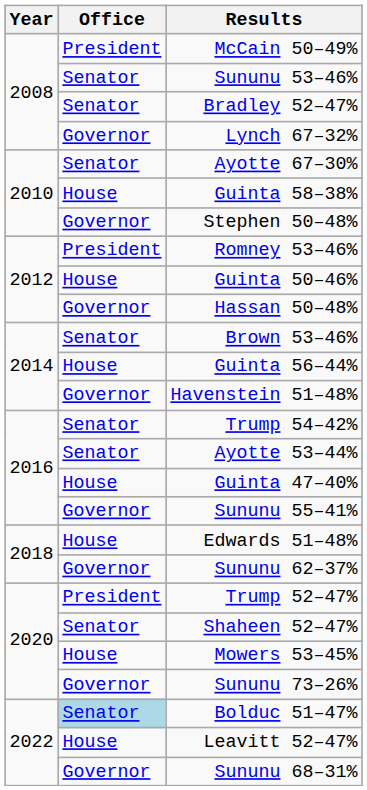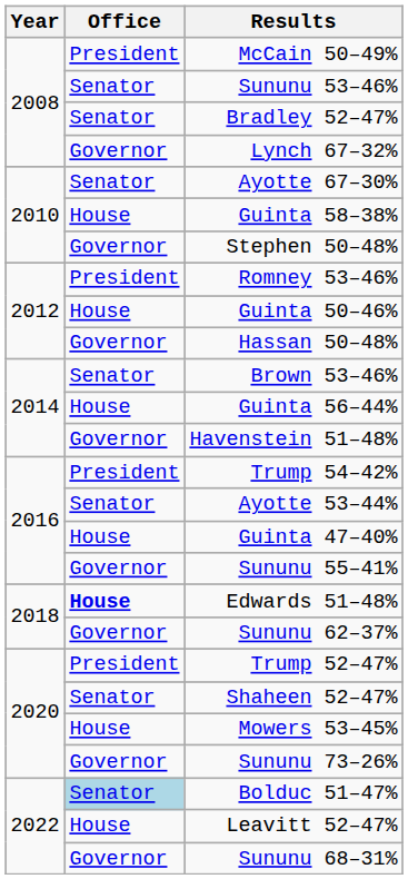Trump 54–42% | Office: Senator -> President
Edwards 51–48% | Office: normal -> bold
